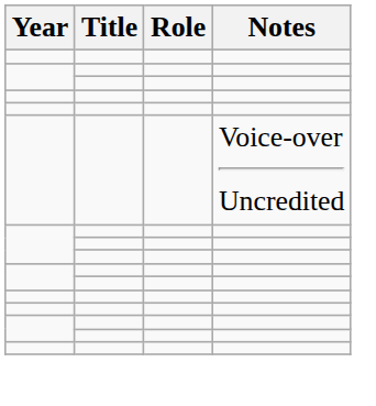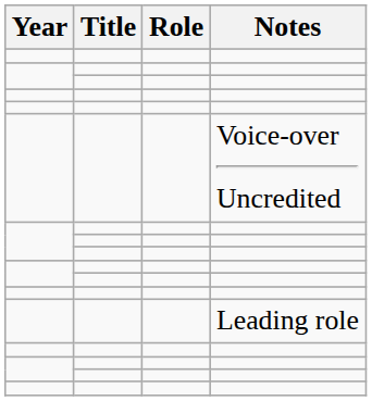+ row: Leading role
